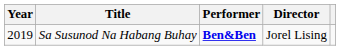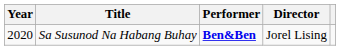Sa Susunod Na Habang Buhay | Year: 2019 -> 2020
